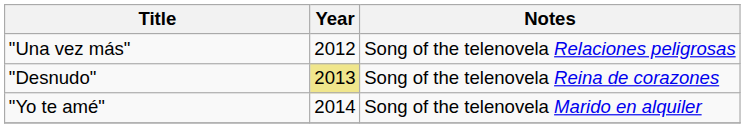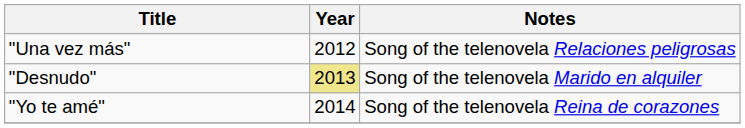"Desnudo" | Notes: Song of the telenovela Reina de corazones -> Song of the telenovela Marido en alquiler
"Yo te amé" | Notes: Song of the telenovela Marido en alquiler -> Song of the telenovela Reina de corazones
